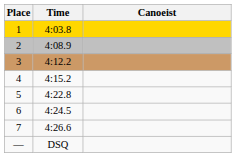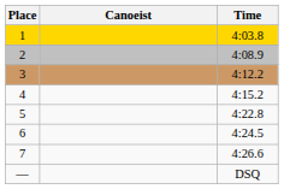columns swapped: Canoeist <-> Time
